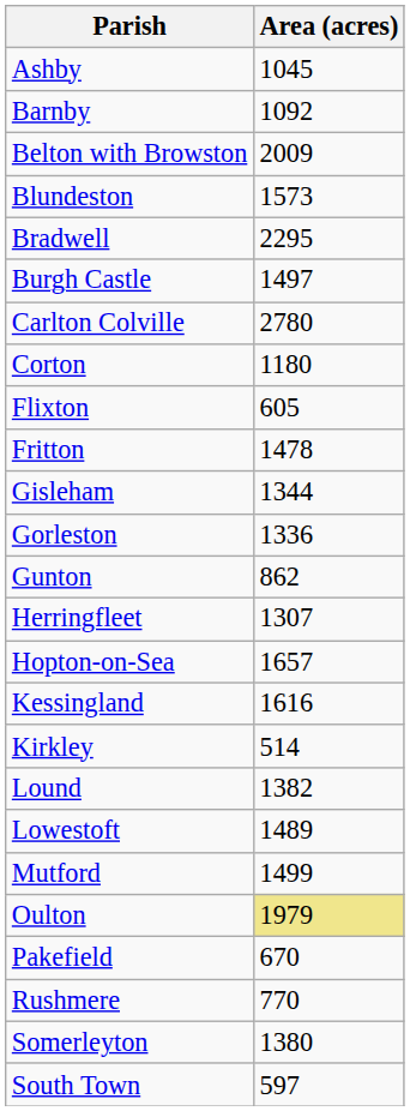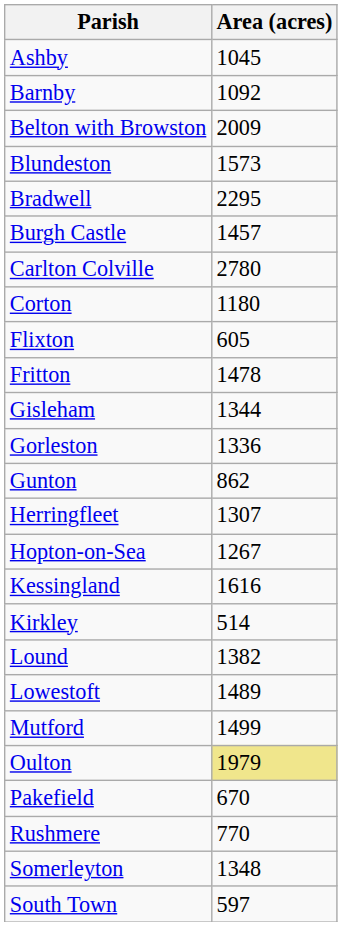Burgh Castle | Area (acres): 1497 -> 1457
Hopton-on-Sea | Area (acres): 1657 -> 1267
Somerleyton | Area (acres): 1380 -> 1348
